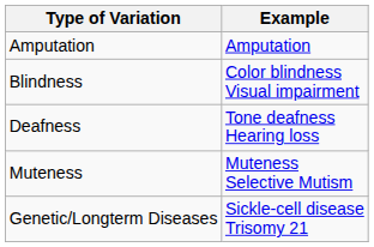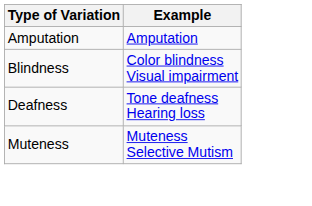- row: Genetic/Longterm Diseases | Sickle-cell disease Trisomy 21
